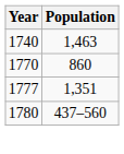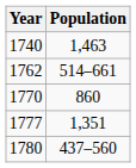+ row: 1762 | 514–661
